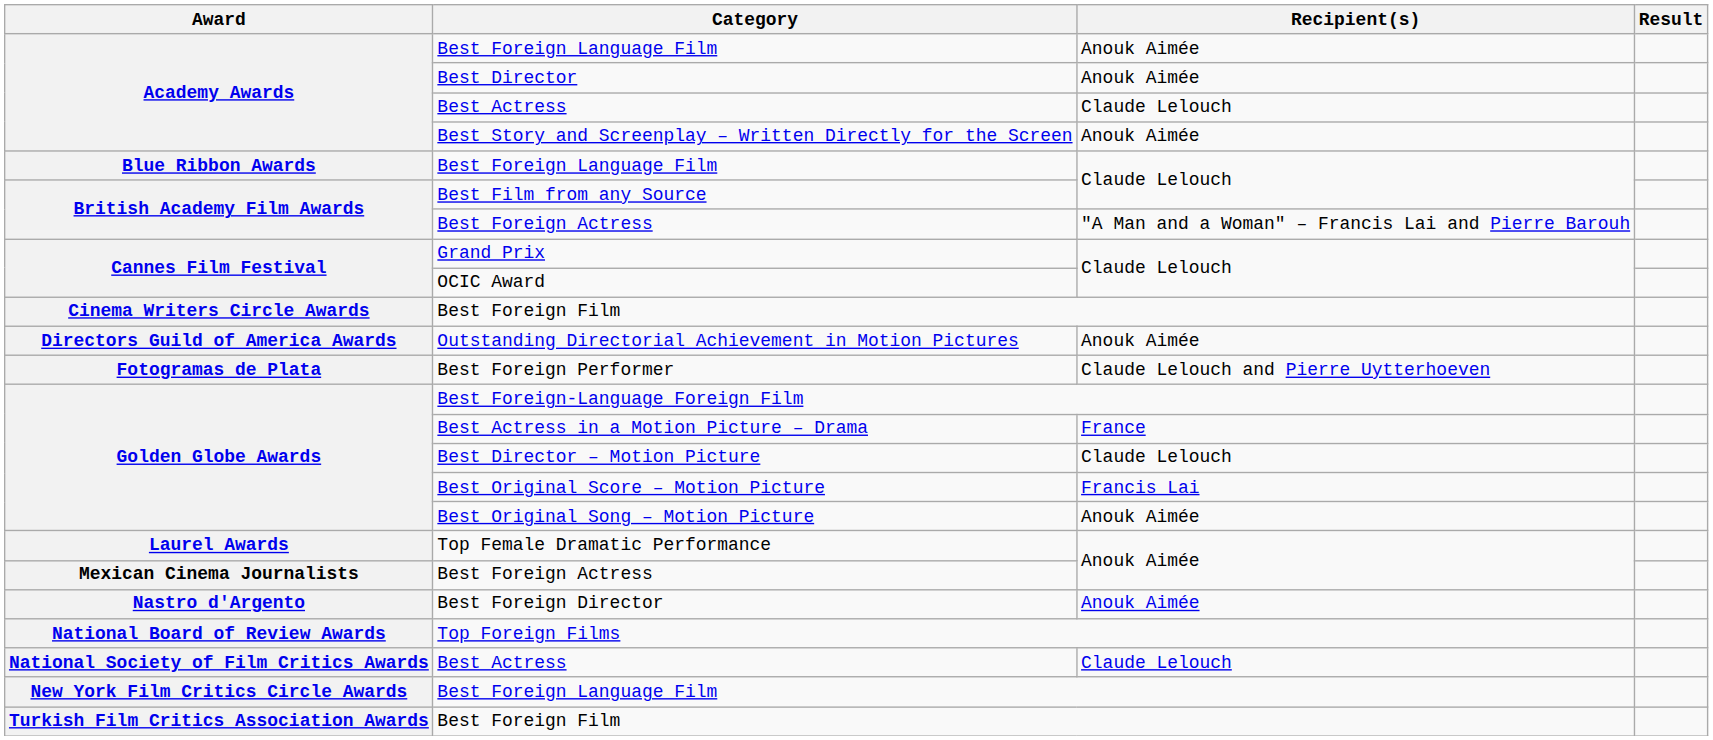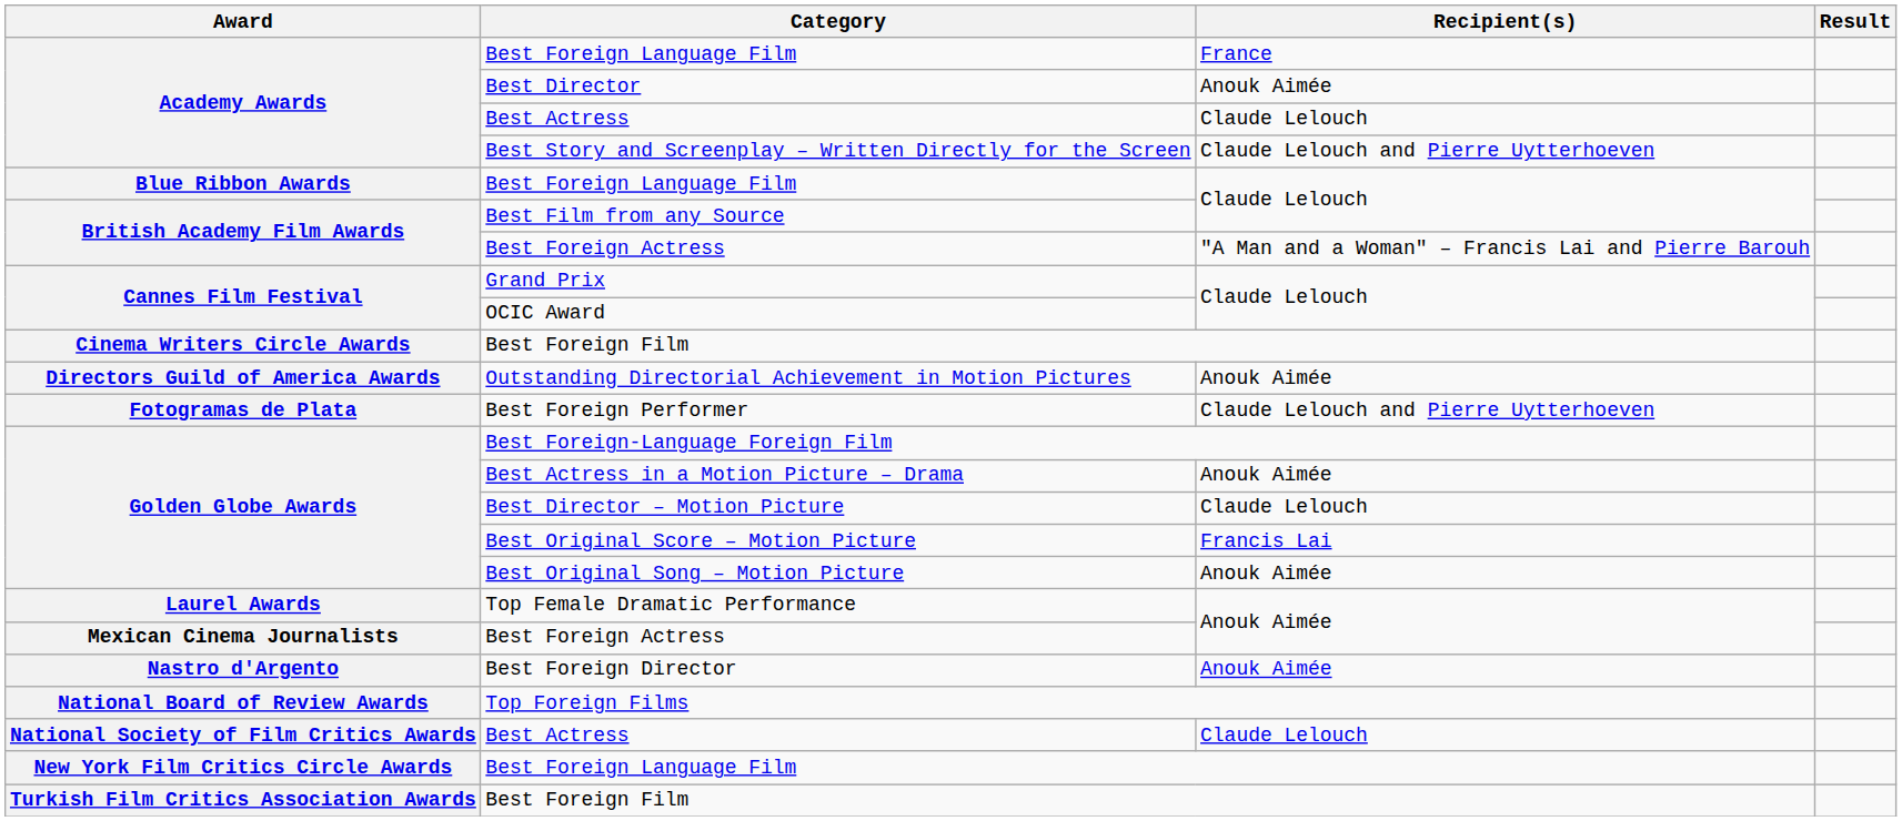Academy Awards / Best Foreign Language Film | Recipient(s): Anouk Aimée -> France
Best Story and Screenplay – Written Directly for the Screen | Recipient(s): Anouk Aimée -> Claude Lelouch and Pierre Uytterhoeven
Best Actress in a Motion Picture – Drama | Recipient(s): France -> Anouk Aimée
